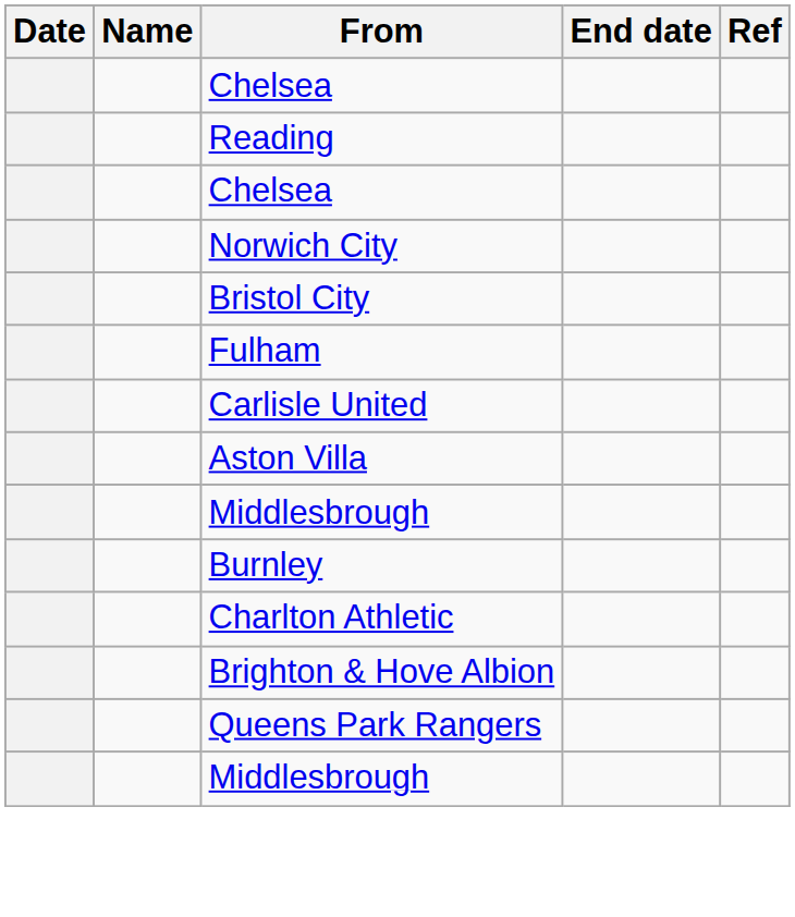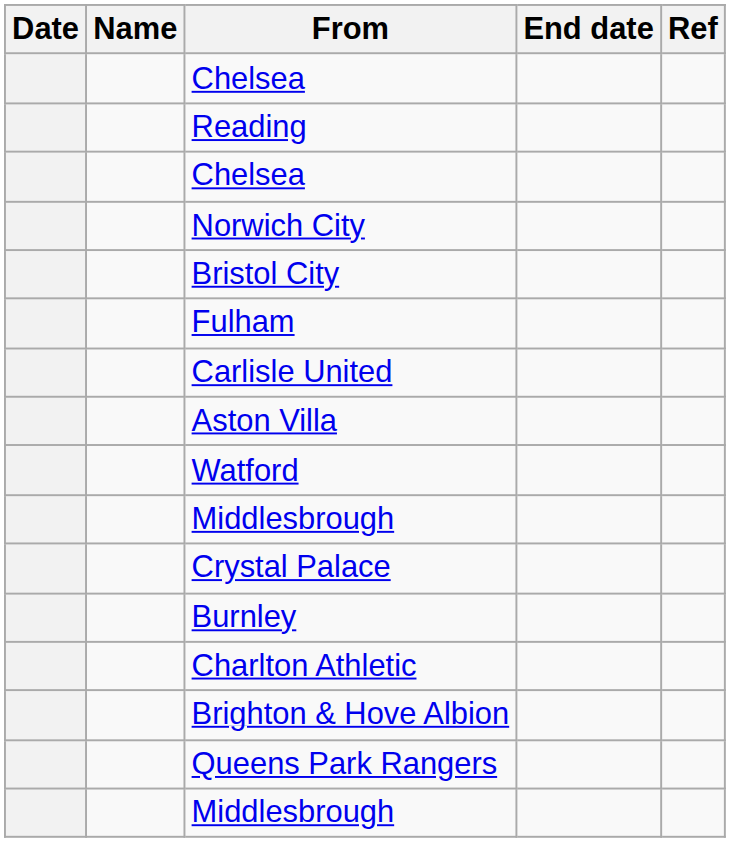+ row: Watford
+ row: Crystal Palace
